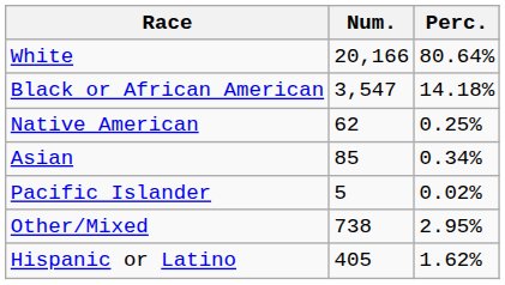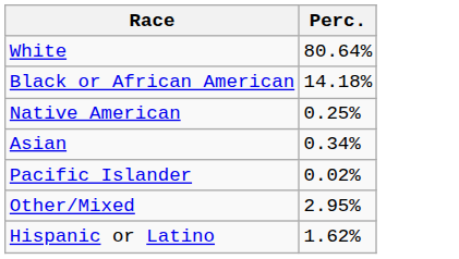- column: Num. | 20,166 | 3,547 | 62 | 85 | 5 | 738 | 405
